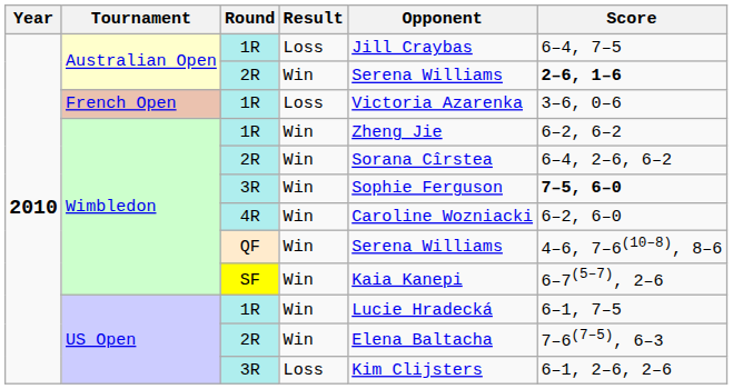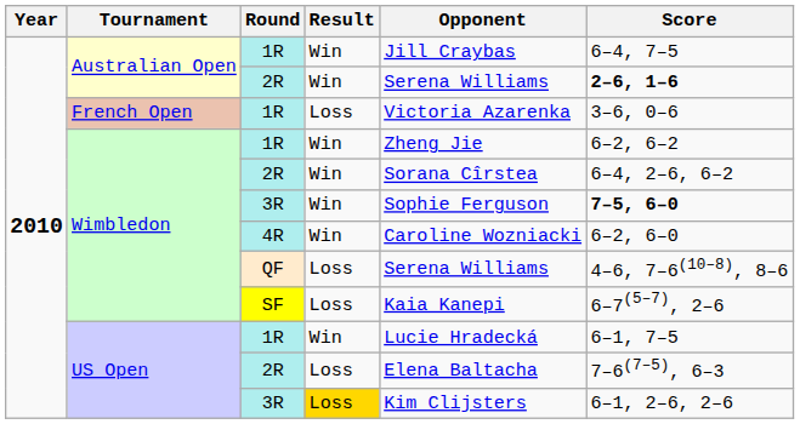Australian Open / 1R | Result: Loss -> Win
QF | Result: Win -> Loss
SF | Result: Win -> Loss
US Open / 2R | Result: Win -> Loss
US Open / 3R | Result: no background -> gold background
